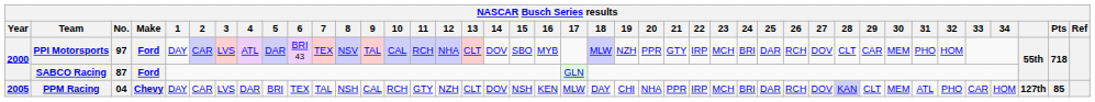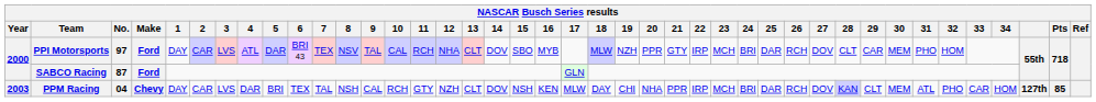PPM Racing | Year: 2005 -> 2003
